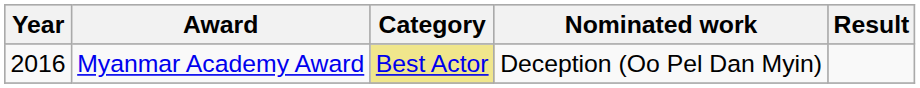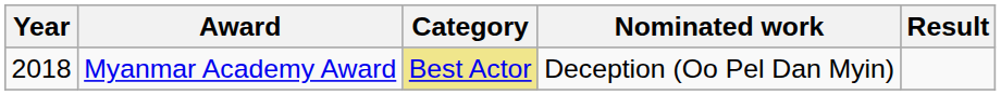Myanmar Academy Award | Year: 2016 -> 2018
